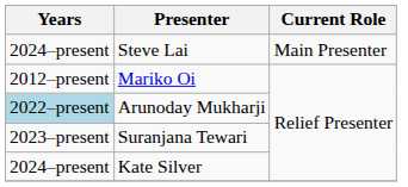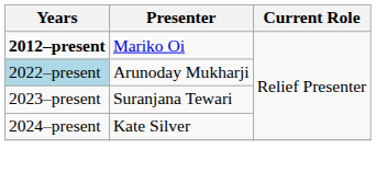- row: 2024–present | Steve Lai | Main Presenter
Mariko Oi | Years: normal -> bold
